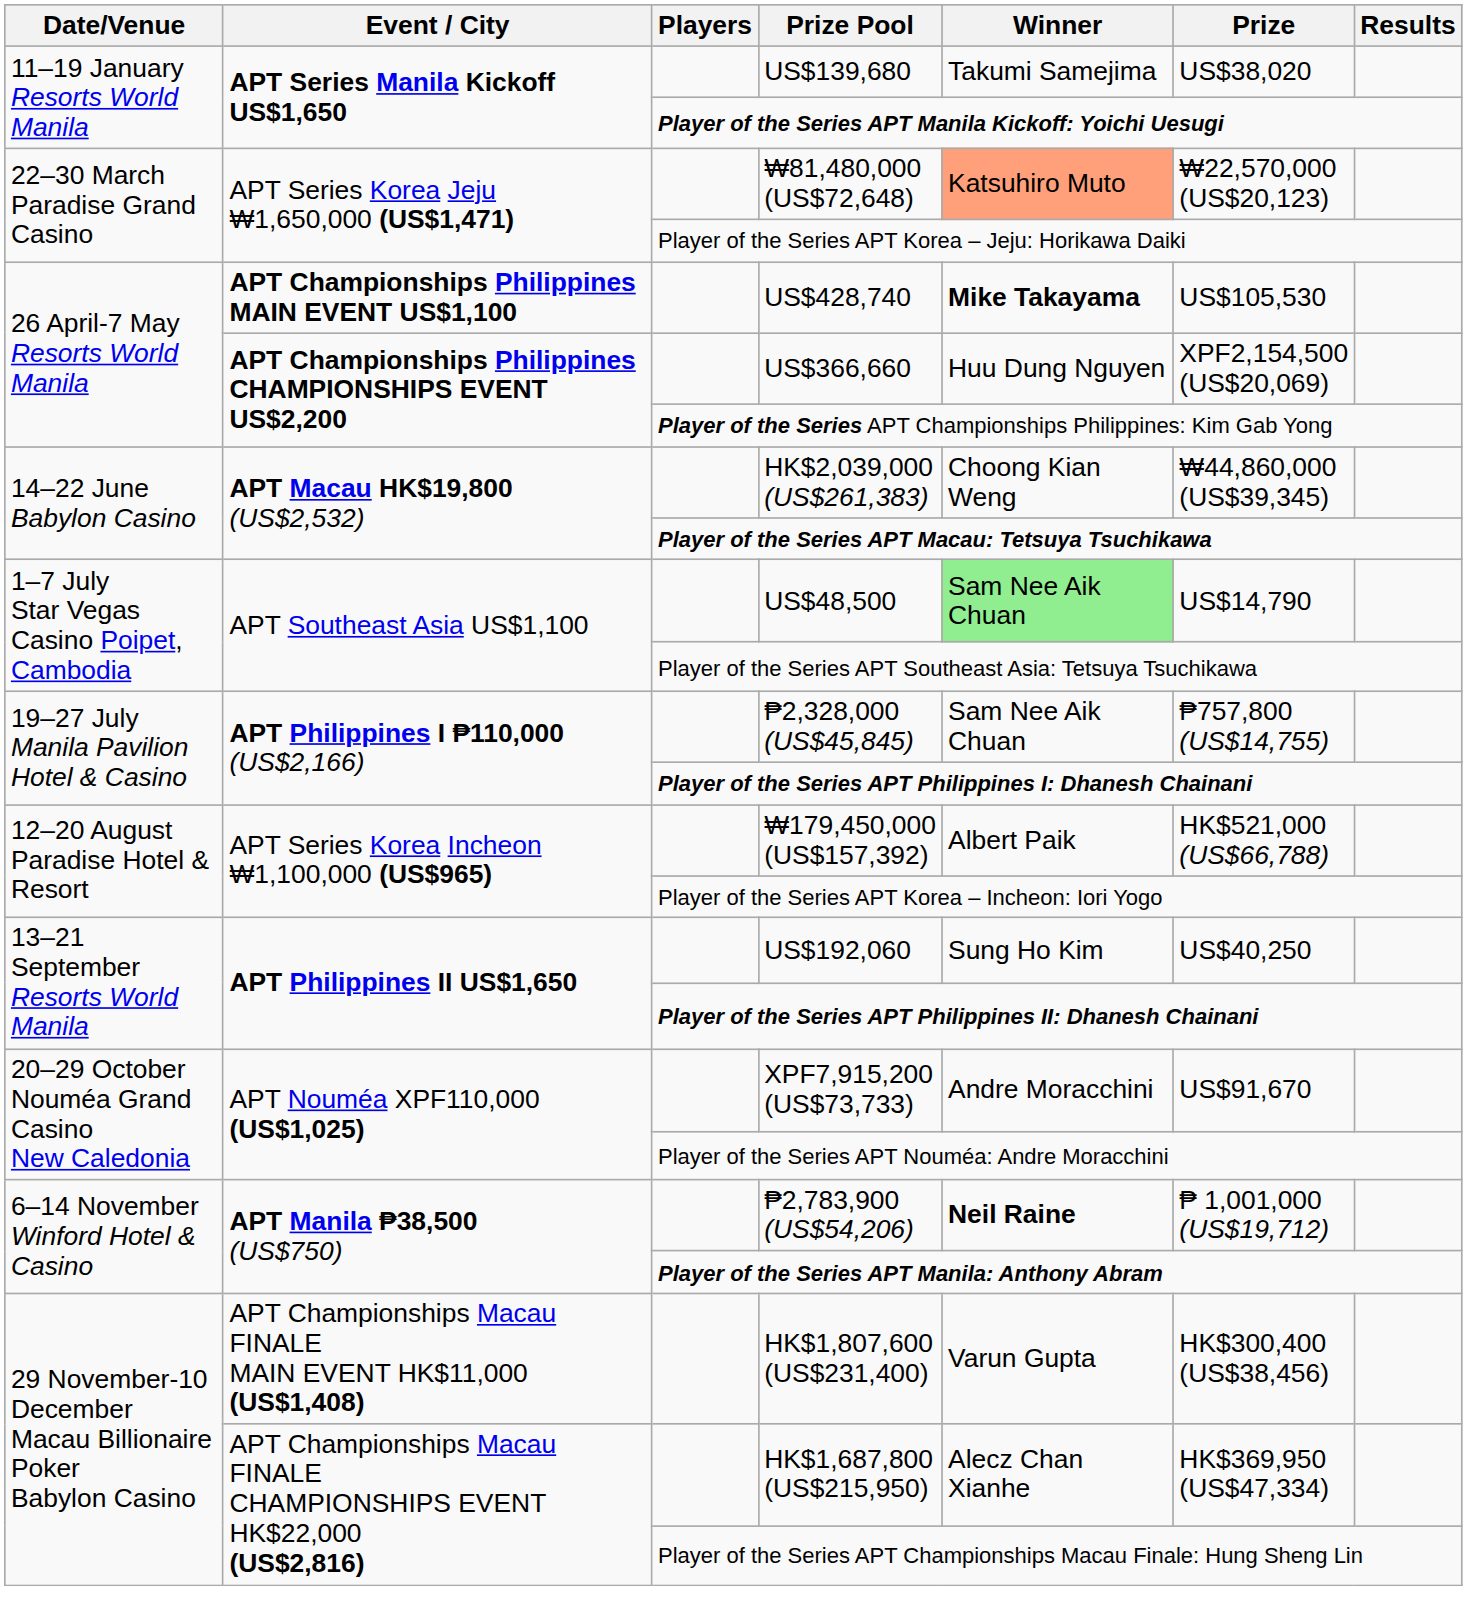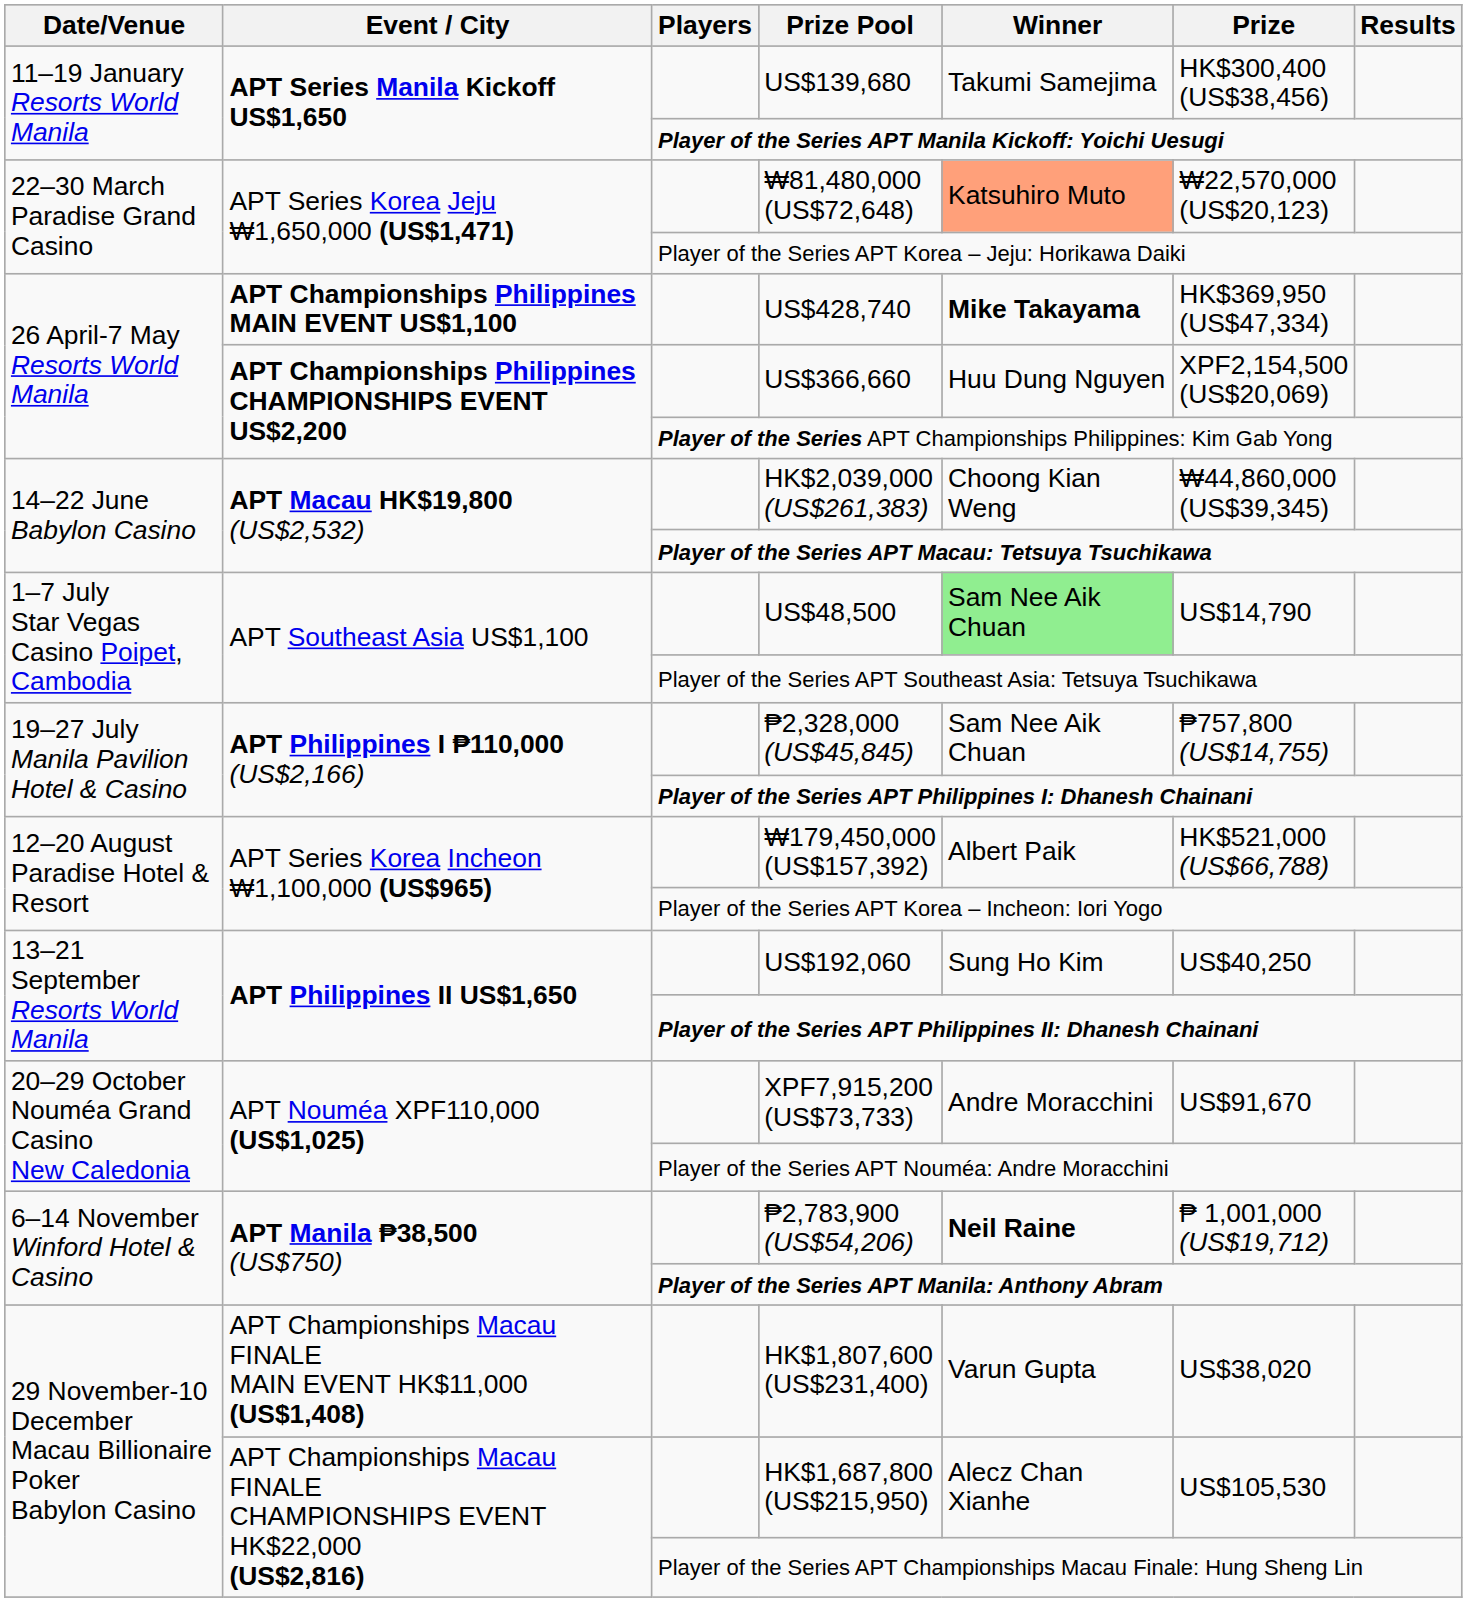US$139,680 | Prize: US$38,020 -> HK$300,400 (US$38,456)
US$428,740 | Prize: US$105,530 -> HK$369,950 (US$47,334)
HK$1,807,600 (US$231,400) | Prize: HK$300,400 (US$38,456) -> US$38,020
HK$1,687,800 (US$215,950) | Prize: HK$369,950 (US$47,334) -> US$105,530
